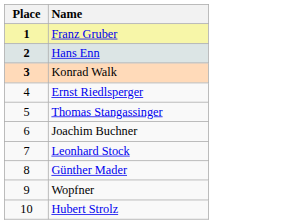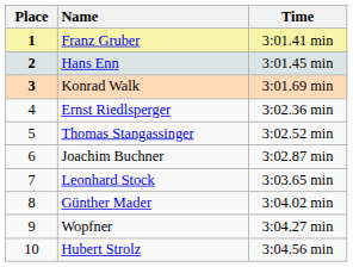+ column: Time | 3:01.41 min | 3:01.45 min | 3:01.69 min | 3:02.36 min | 3:02.52 min | 3:02.87 min | 3:03.65 min | 3:04.02 min | 3:04.27 min | 3:04.56 min
